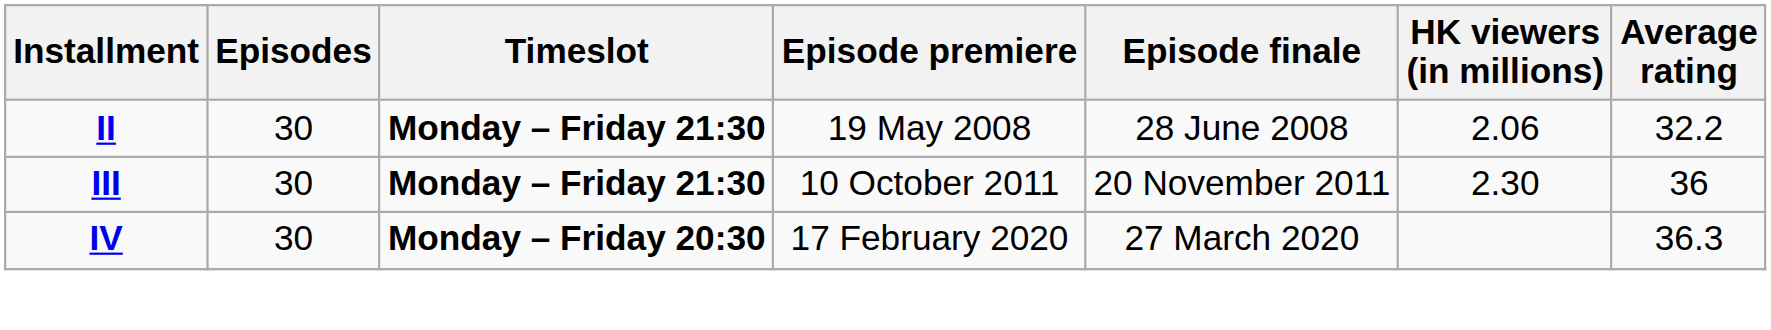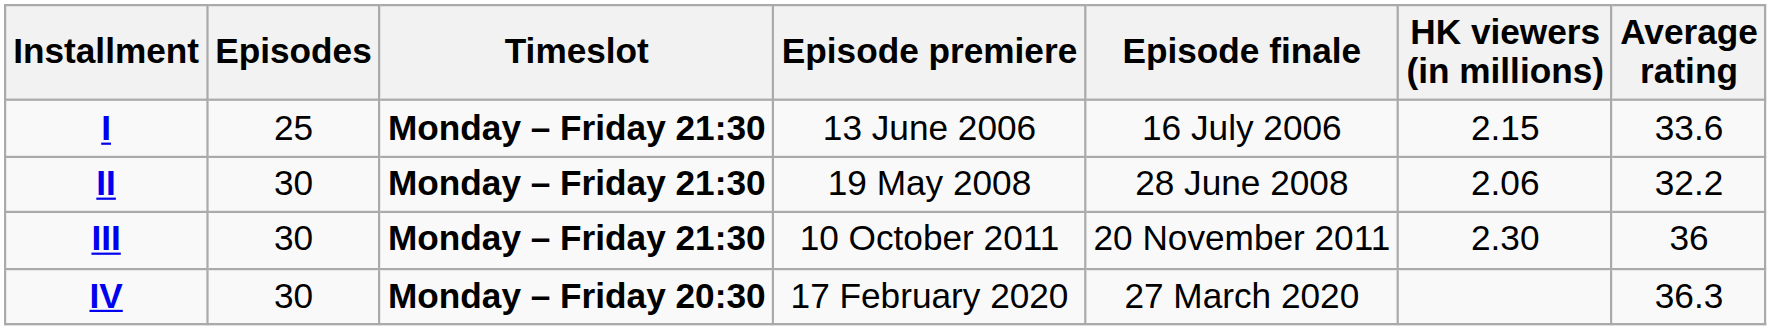+ row: I | 25 | Monday – Friday 21:30 | 13 June 2006 | 16 July 2006 | 2.15 | 33.6
